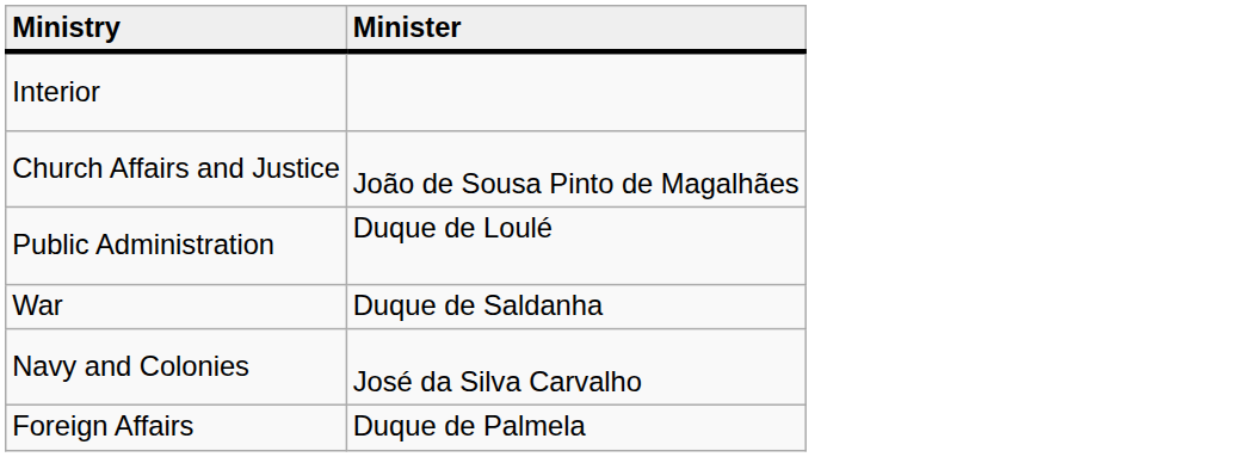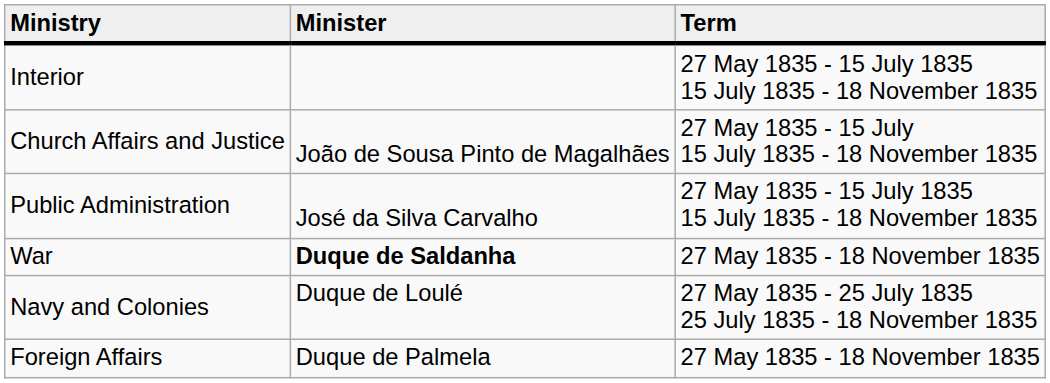+ column: Term | 27 May 1835 - 15 July 1835 15 July 1835 - 18 November 1835 | 27 May 1835 - 15 July 15 July 1835 - 18 November 1835 | 27 May 1835 - 15 July 1835 15 July 1835 - 18 November 1835 | 27 May 1835 - 18 November 1835 | 27 May 1835 - 25 July 1835 25 July 1835 - 18 November 1835 | 27 May 1835 - 18 November 1835
Public Administration | Minister: Duque de Loulé -> José da Silva Carvalho
War | Minister: normal -> bold
Navy and Colonies | Minister: José da Silva Carvalho -> Duque de Loulé
